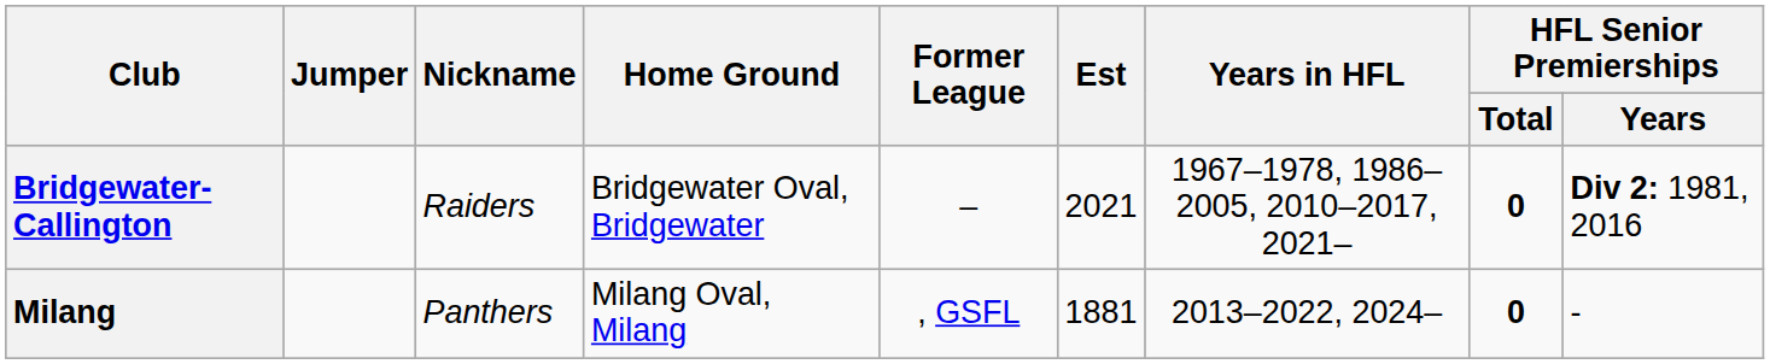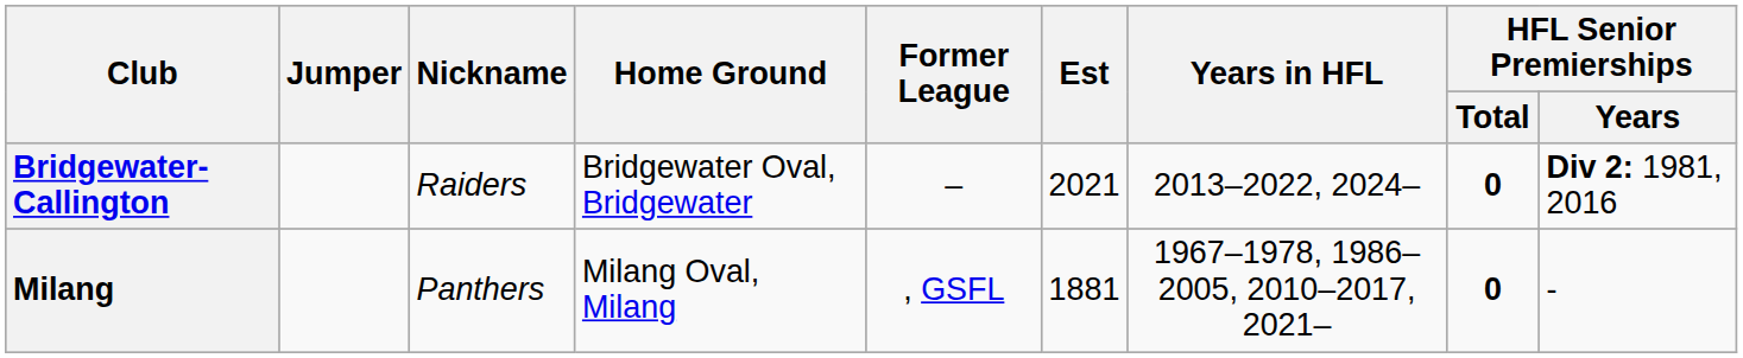Bridgewater-Callington | Years in HFL: 1967–1978, 1986–2005, 2010–2017, 2021– -> 2013–2022, 2024–
Milang | Years in HFL: 2013–2022, 2024– -> 1967–1978, 1986–2005, 2010–2017, 2021–
